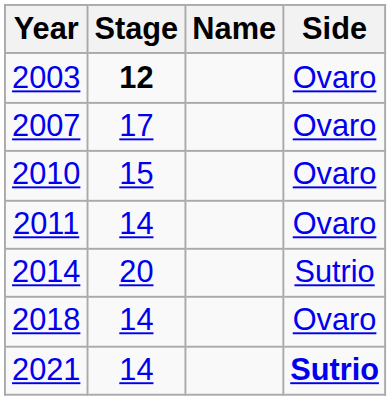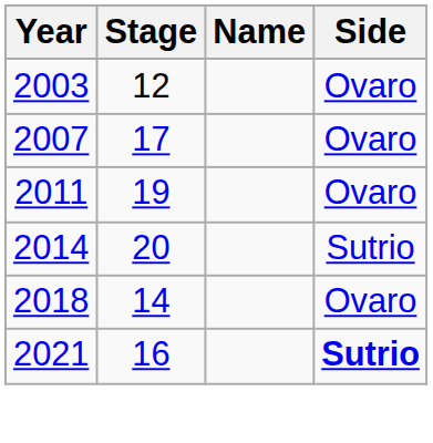2003 | Stage: bold -> normal
- row: 2010 | 15 | Ovaro
2011 | Stage: 14 -> 19
2021 | Stage: 14 -> 16
